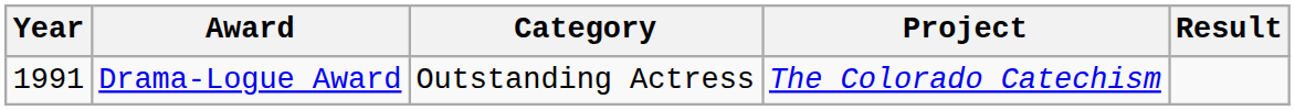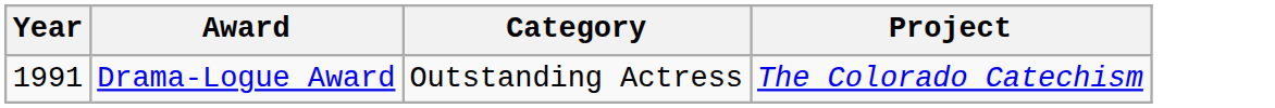- column: Result
